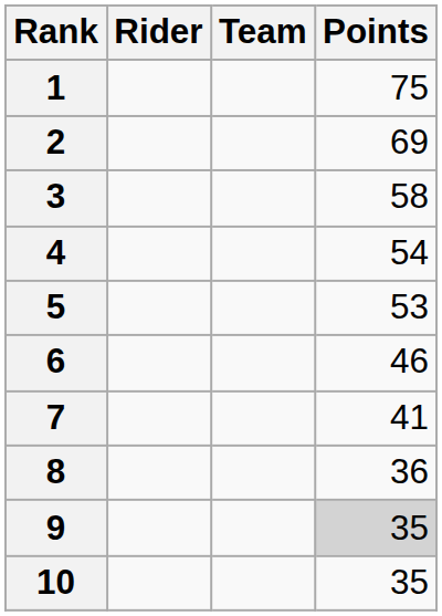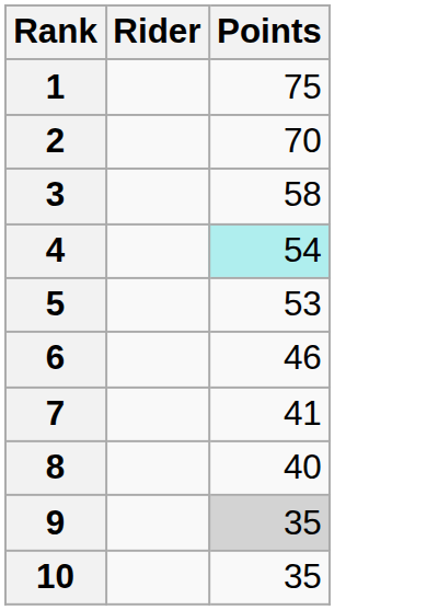- column: Team
2 | Points: 69 -> 70
4 | Points: no background -> paleturquoise background
8 | Points: 36 -> 40
